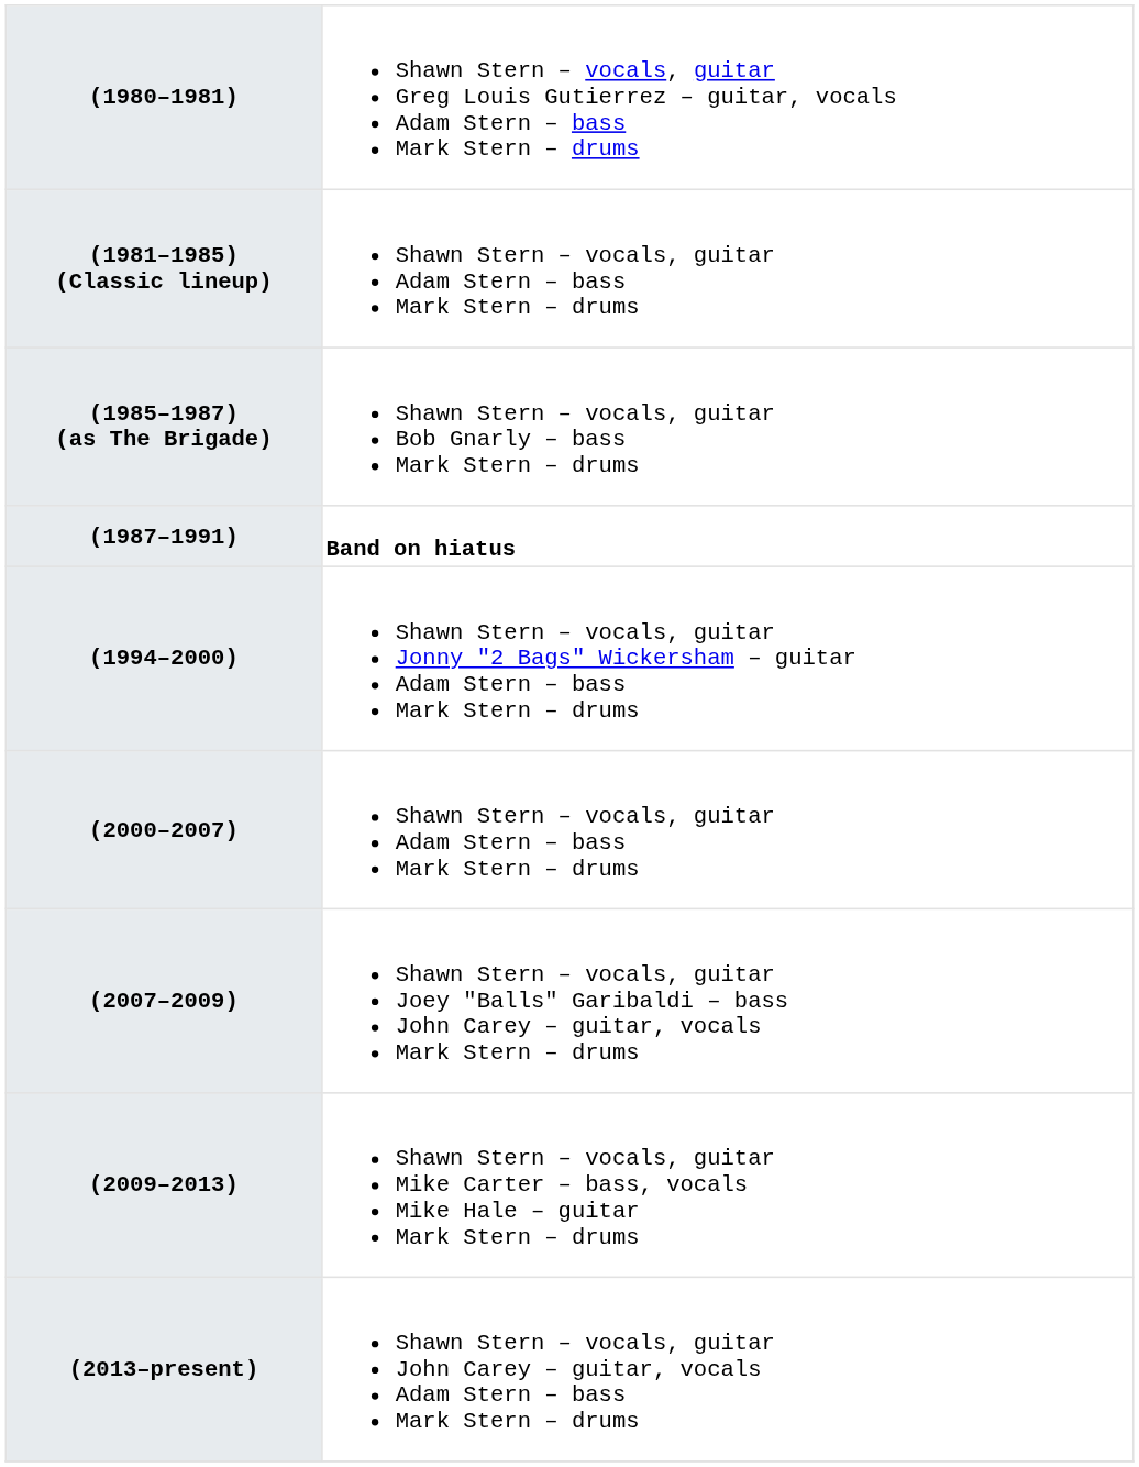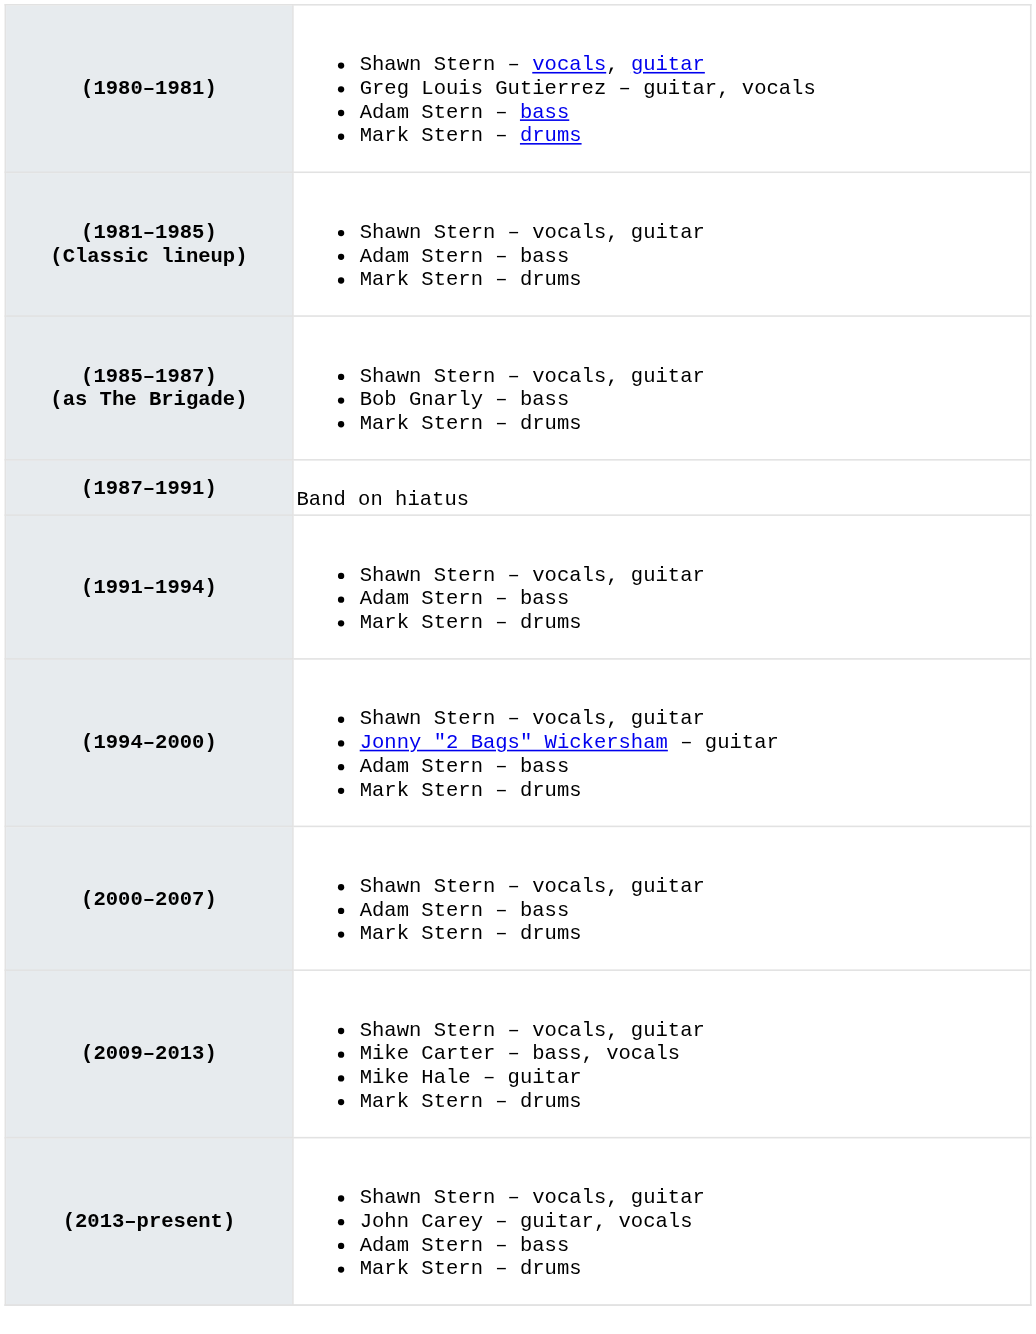(1987–1991) | column 2: bold -> normal
+ row: (1991–1994) | Shawn Stern – vocals, guitar Adam Stern – bass Mark Stern – drums
- row: (2007–2009) | Shawn Stern – vocals, guitar Joey "Balls" Garibaldi – bass John Carey – guitar, vocals Mark Stern – drums
